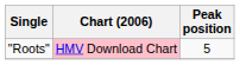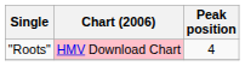"Roots" | Peak position: 5 -> 4
